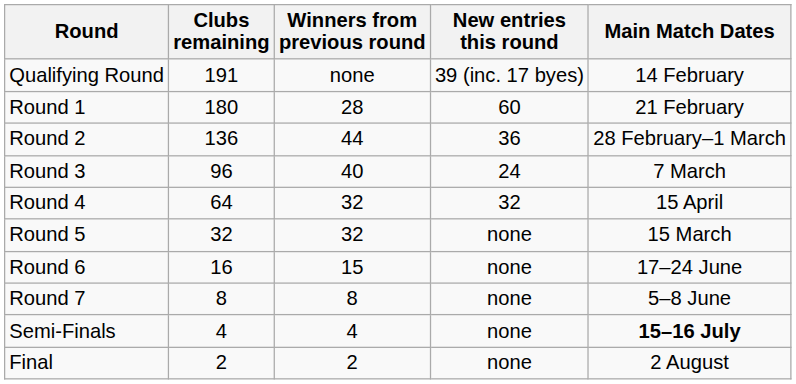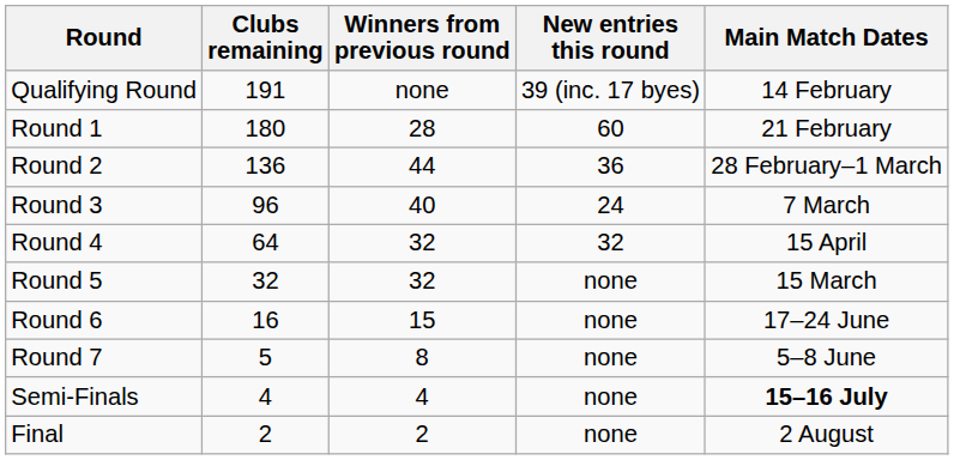Round 7 | Clubs remaining: 8 -> 5
